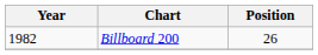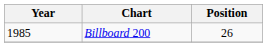Billboard 200 | Year: 1982 -> 1985
